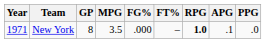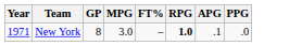- column: FG% | .000
New York | MPG: 3.5 -> 3.0
